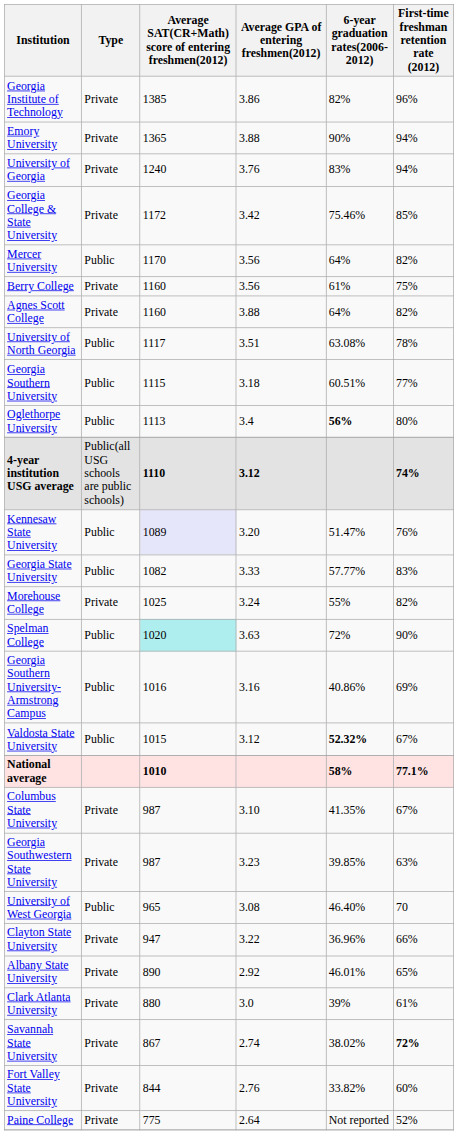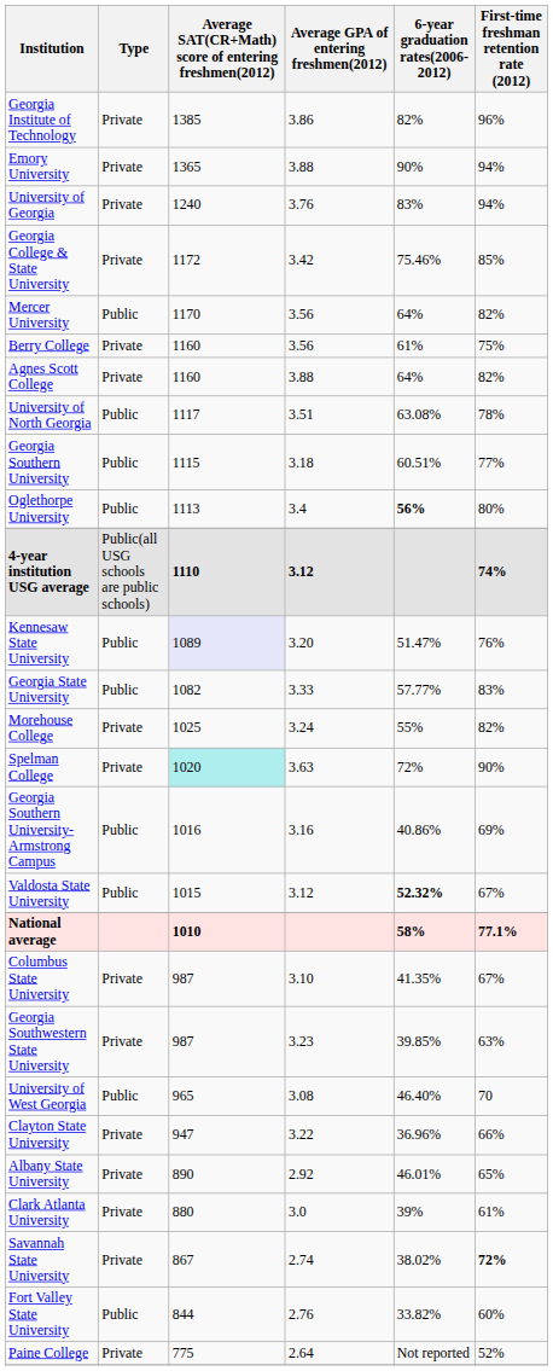Spelman College | Type: Public -> Private
Fort Valley State University | Type: Private -> Public
